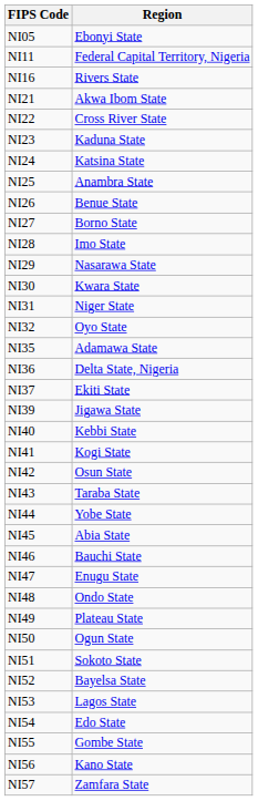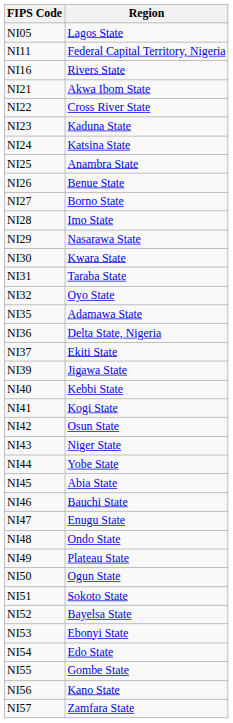NI05 | Region: Ebonyi State -> Lagos State
NI31 | Region: Niger State -> Taraba State
NI43 | Region: Taraba State -> Niger State
NI53 | Region: Lagos State -> Ebonyi State
